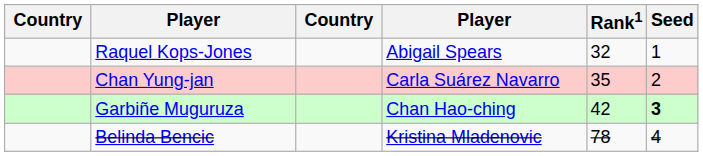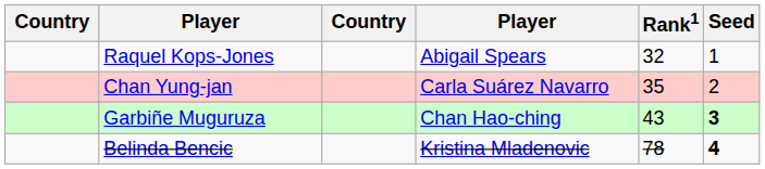Garbiñe Muguruza | Rank1: 42 -> 43
Belinda Bencic | Seed: normal -> bold
